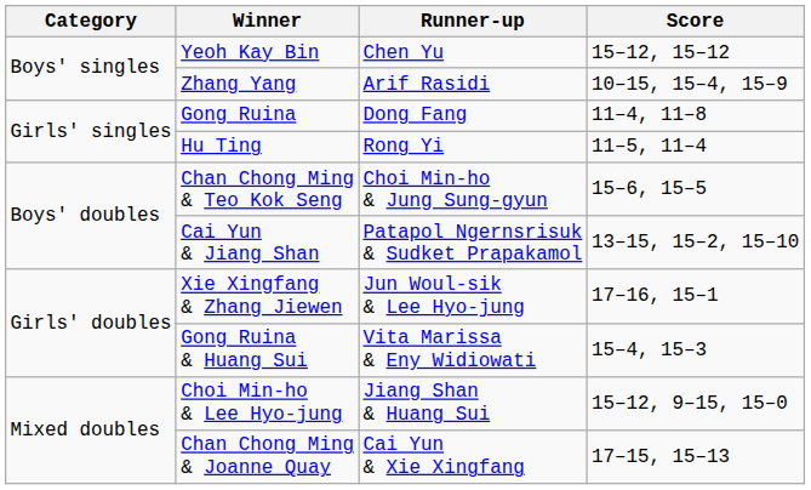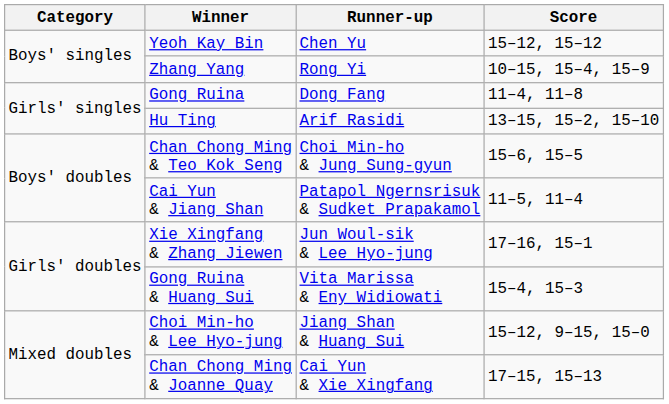Zhang Yang | Runner-up: Arif Rasidi -> Rong Yi
Hu Ting | Runner-up: Rong Yi -> Arif Rasidi
Hu Ting | Score: 11–5, 11–4 -> 13–15, 15–2, 15–10
Cai Yun & Jiang Shan | Score: 13–15, 15–2, 15–10 -> 11–5, 11–4
